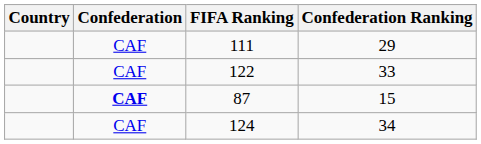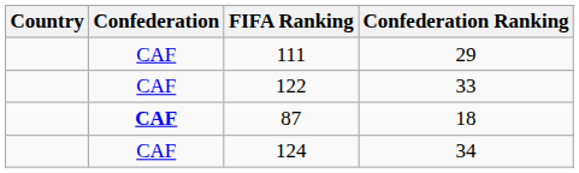87 | Confederation Ranking: 15 -> 18
